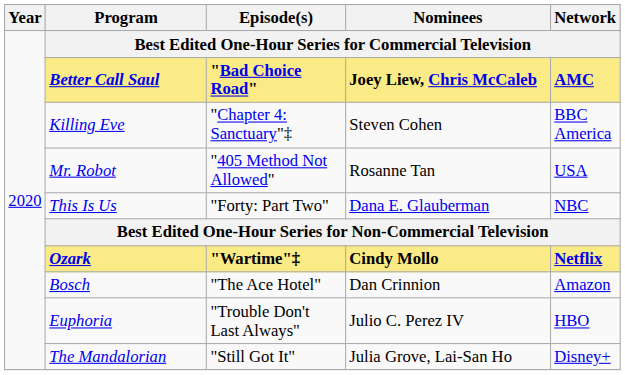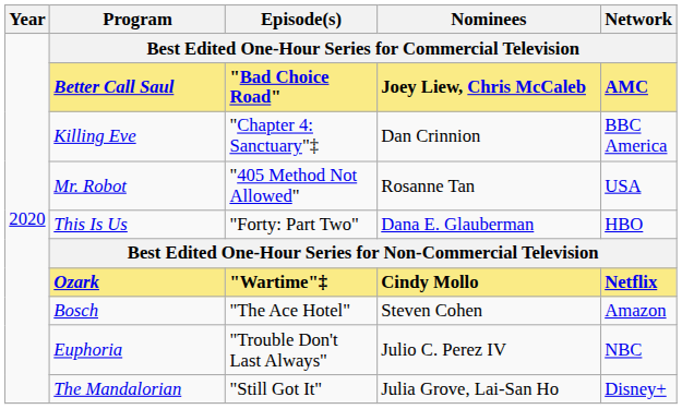Killing Eve | Nominees: Steven Cohen -> Dan Crinnion
This Is Us | Network: NBC -> HBO
Bosch | Nominees: Dan Crinnion -> Steven Cohen
Euphoria | Network: HBO -> NBC
